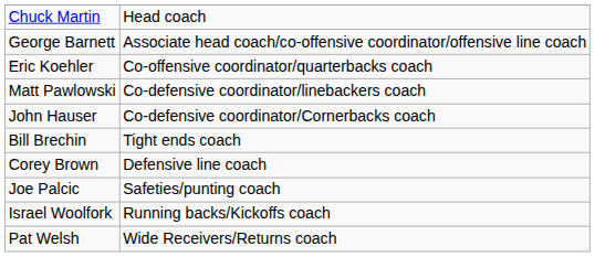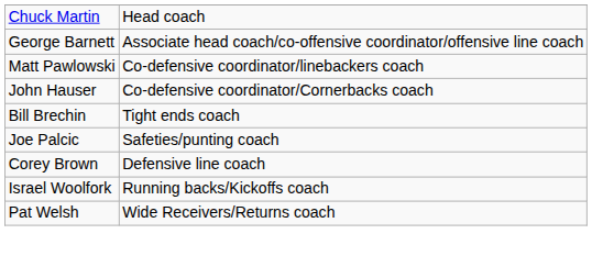- row: Eric Koehler | Co-offensive coordinator/quarterbacks coach
rows swapped: Joe Palcic <-> Corey Brown
